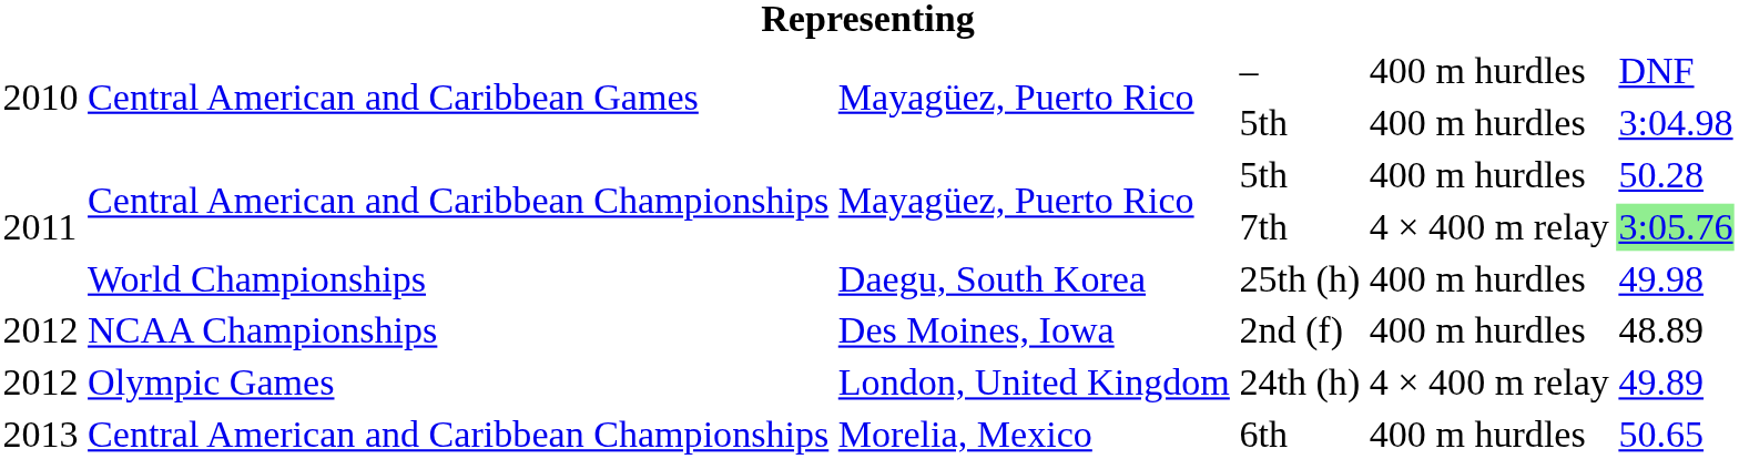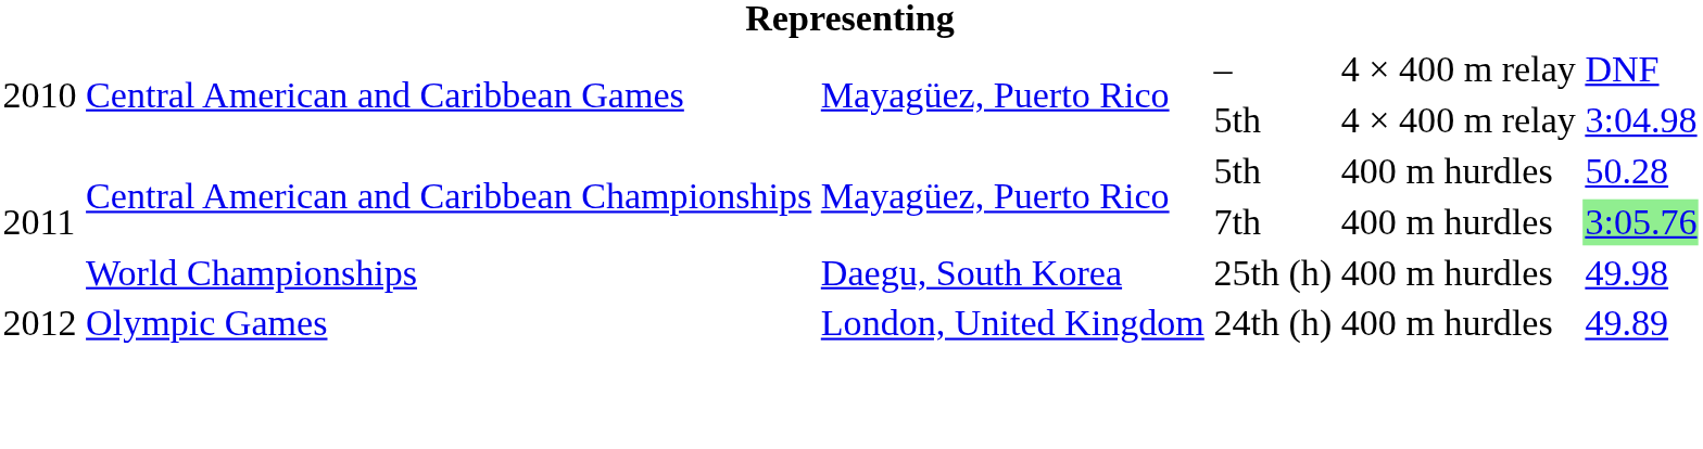– | column 5: 400 m hurdles -> 4 × 400 m relay
Central American and Caribbean Games / 5th | column 5: 400 m hurdles -> 4 × 400 m relay
7th | column 5: 4 × 400 m relay -> 400 m hurdles
- row: 2012 | NCAA Championships | Des Moines, Iowa | 2nd (f) | 400 m hurdles | 48.89
24th (h) | column 5: 4 × 400 m relay -> 400 m hurdles
- row: 2013 | Central American and Caribbean Championships | Morelia, Mexico | 6th | 400 m hurdles | 50.65
